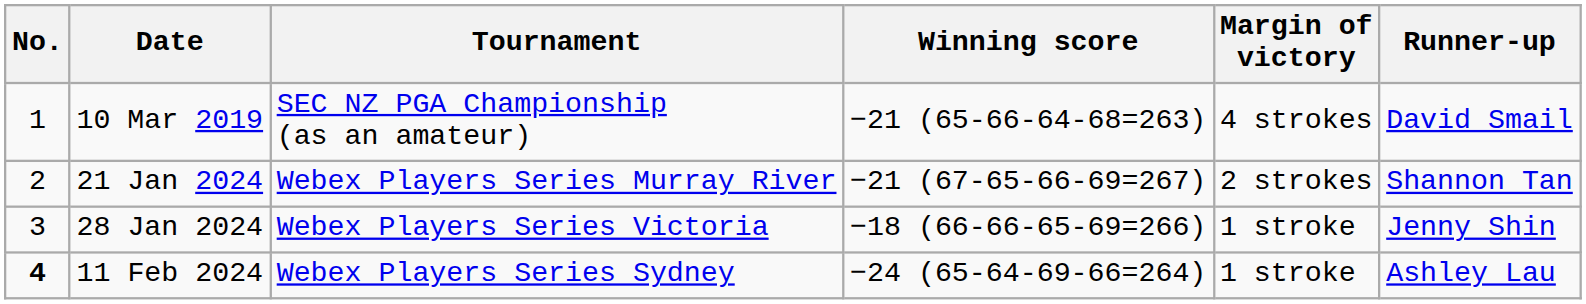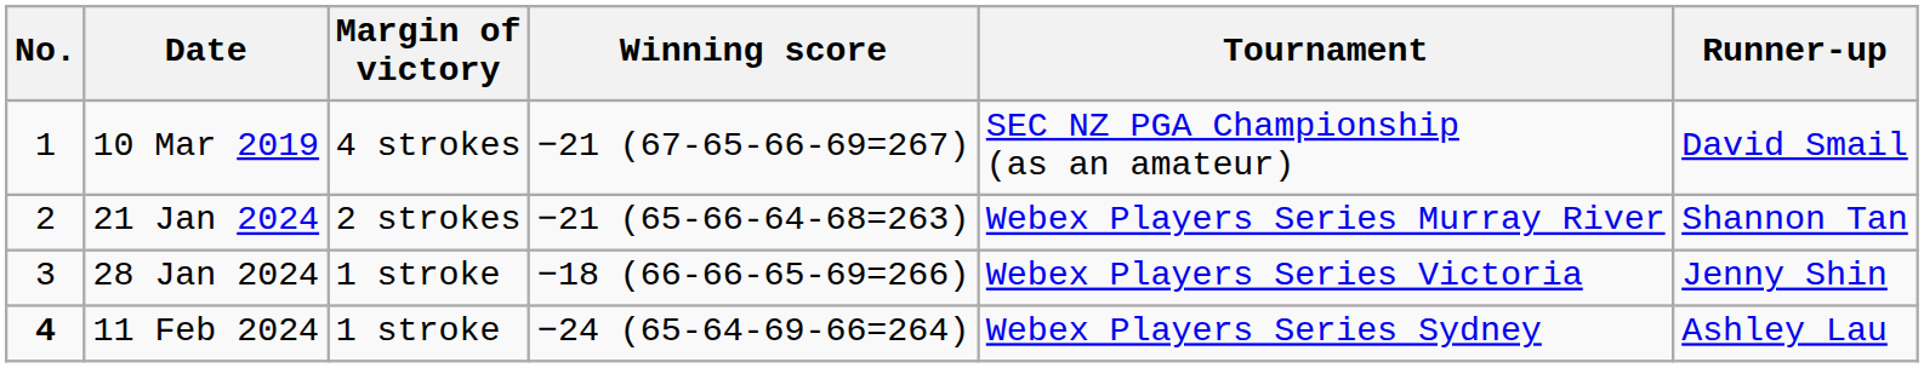columns swapped: Tournament <-> Margin of victory
10 Mar 2019 | Winning score: −21 (65-66-64-68=263) -> −21 (67-65-66-69=267)
21 Jan 2024 | Winning score: −21 (67-65-66-69=267) -> −21 (65-66-64-68=263)
